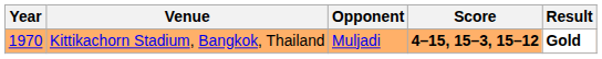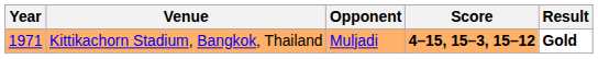Kittikachorn Stadium, Bangkok, Thailand | Year: 1970 -> 1971
